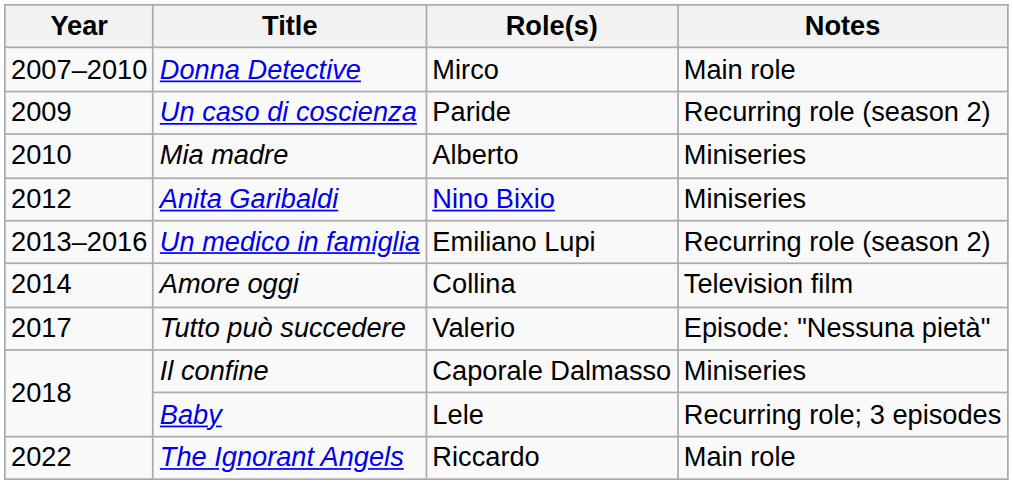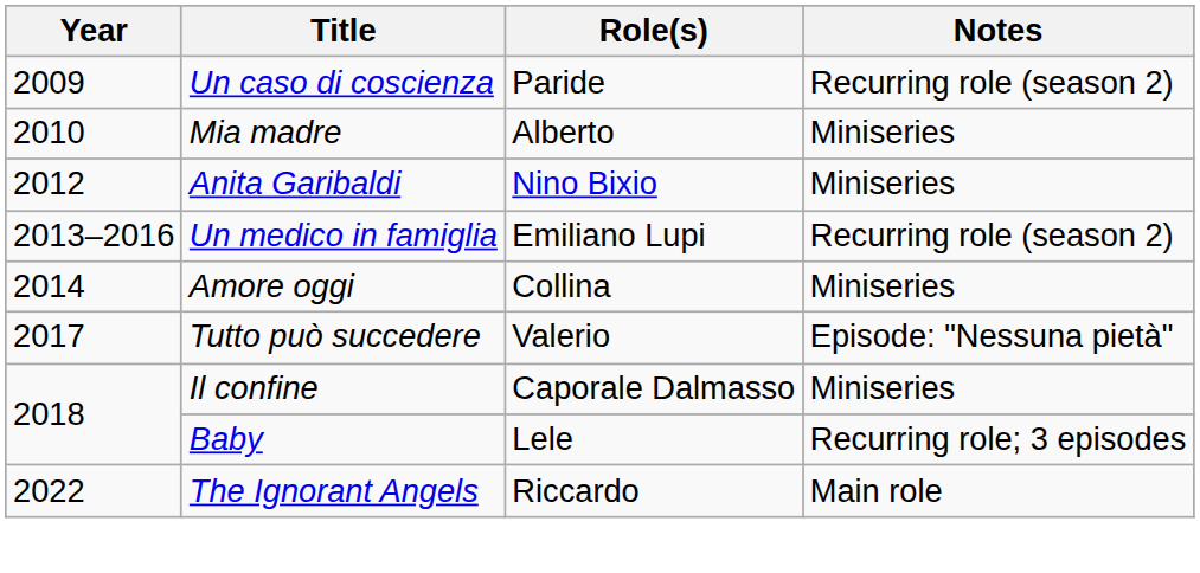- row: 2007–2010 | Donna Detective | Mirco | Main role
Amore oggi | Notes: Television film -> Miniseries
